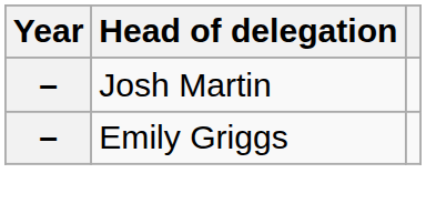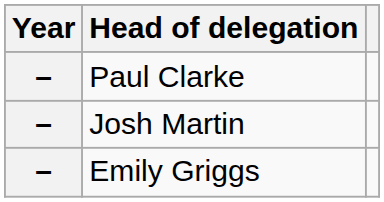+ row: – | Paul Clarke
